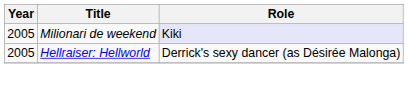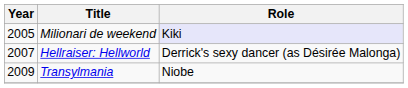Hellraiser: Hellworld | Year: 2005 -> 2007
+ row: 2009 | Transylmania | Niobe
